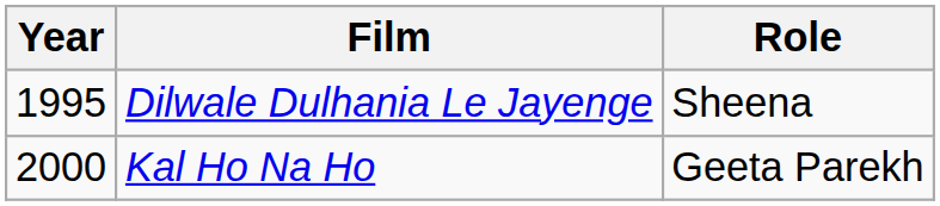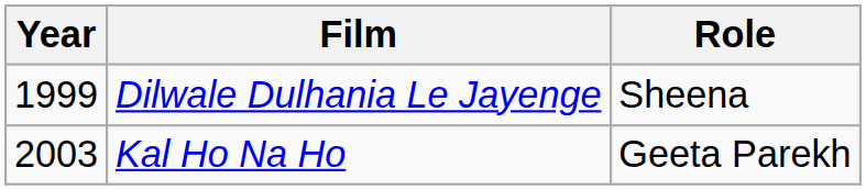Dilwale Dulhania Le Jayenge | Year: 1995 -> 1999
Kal Ho Na Ho | Year: 2000 -> 2003
